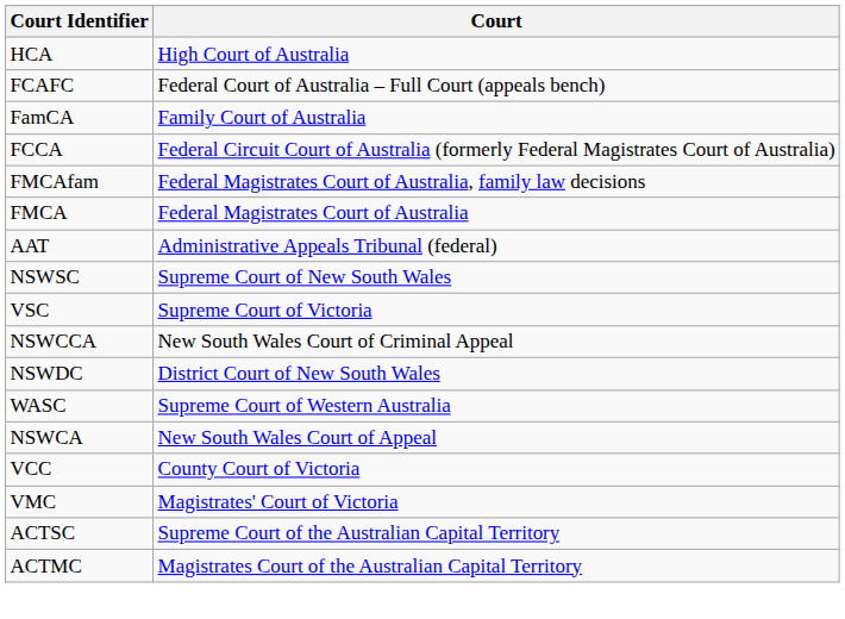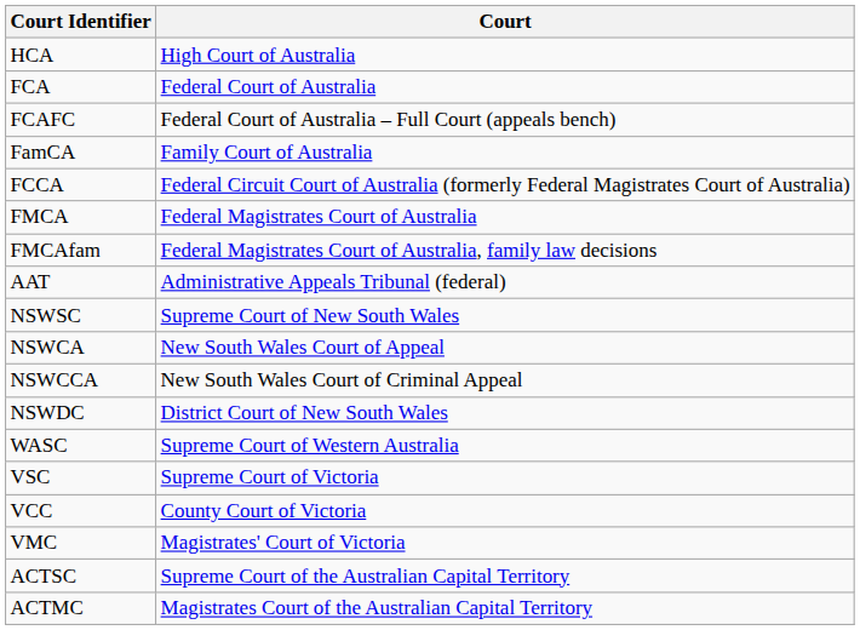+ row: FCA | Federal Court of Australia
rows swapped: FMCA <-> FMCAfam
rows swapped: NSWCA <-> VSC
